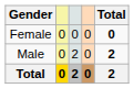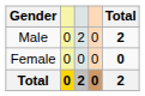rows swapped: Female <-> Male
